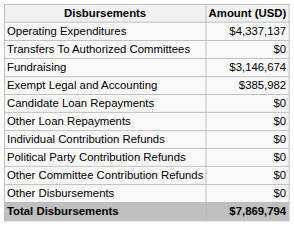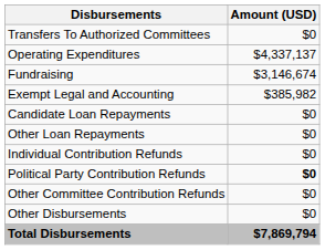rows swapped: Operating Expenditures <-> Transfers To Authorized Committees
Political Party Contribution Refunds | Amount (USD): normal -> bold
